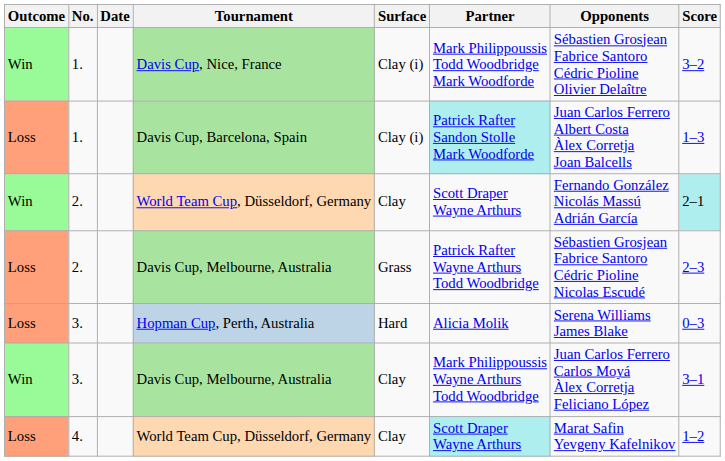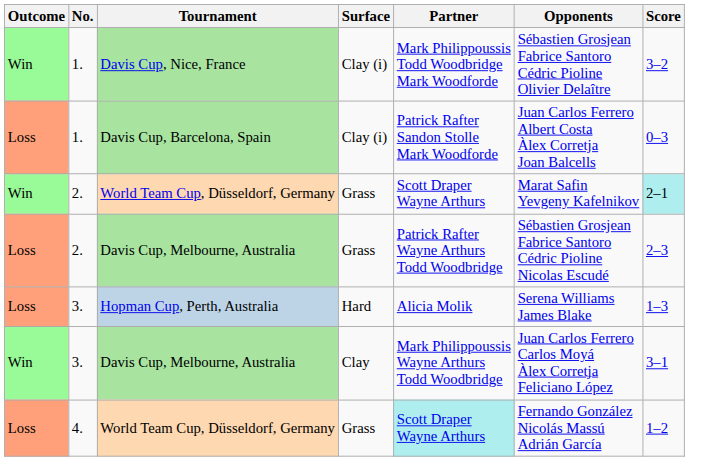- column: Date
Davis Cup, Barcelona, Spain | Partner: paleturquoise background -> no background
Davis Cup, Barcelona, Spain | Score: 1–3 -> 0–3
2. / World Team Cup, Düsseldorf, Germany | Surface: Clay -> Grass
2. / World Team Cup, Düsseldorf, Germany | Opponents: Fernando González Nicolás Massú Adrián García -> Marat Safin Yevgeny Kafelnikov
Hopman Cup, Perth, Australia | Score: 0–3 -> 1–3
4. / World Team Cup, Düsseldorf, Germany | Surface: Clay -> Grass
4. / World Team Cup, Düsseldorf, Germany | Opponents: Marat Safin Yevgeny Kafelnikov -> Fernando González Nicolás Massú Adrián García
